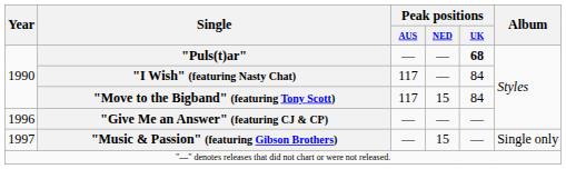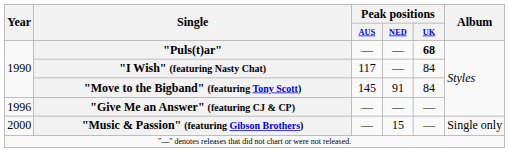"Move to the Bigband" (featuring Tony Scott) | Peak positions / AUS: 117 -> 145
"Move to the Bigband" (featuring Tony Scott) | Peak positions / NED: 15 -> 91
"Music & Passion" (featuring Gibson Brothers) | Year: 1997 -> 2000
